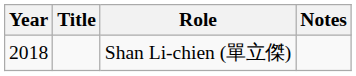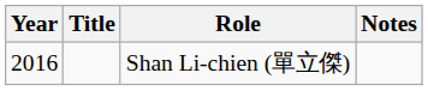Shan Li-chien (單立傑) | Year: 2018 -> 2016
